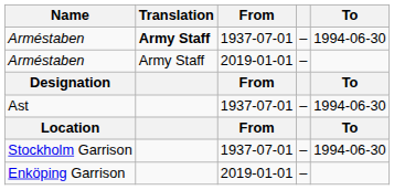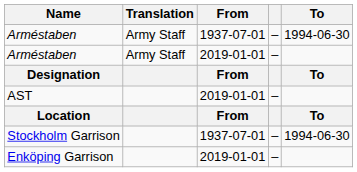Arméstaben / 1937-07-01 | Translation: bold -> normal
- row: Ast | 1937-07-01 | – | 1994-06-30
+ row: AST | 2019-01-01 | –
